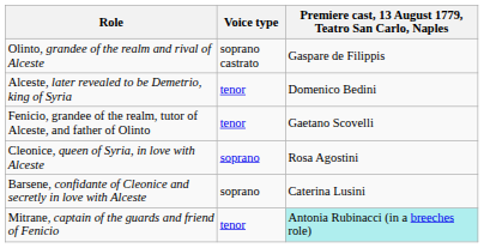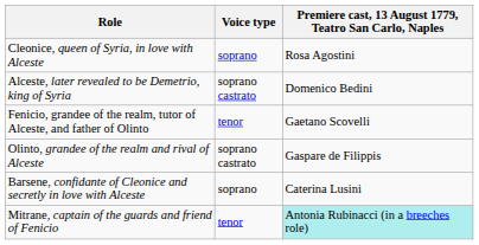rows swapped: Cleonice, queen of Syria, in love with Alceste <-> Olinto, grandee of the realm and rival of Alceste
Alceste, later revealed to be Demetrio, king of Syria | Voice type: tenor -> soprano castrato
